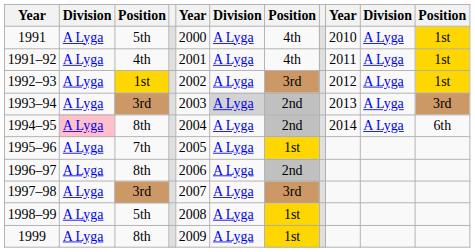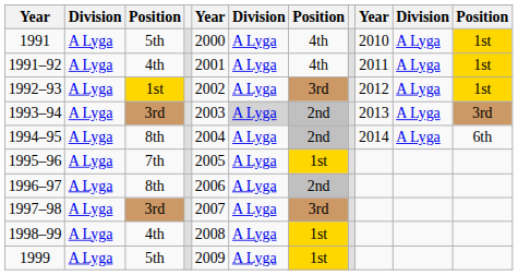1994–95 | column 2: pink background -> no background
1998–99 | column 3: 5th -> 4th
1999 | column 3: 8th -> 5th
